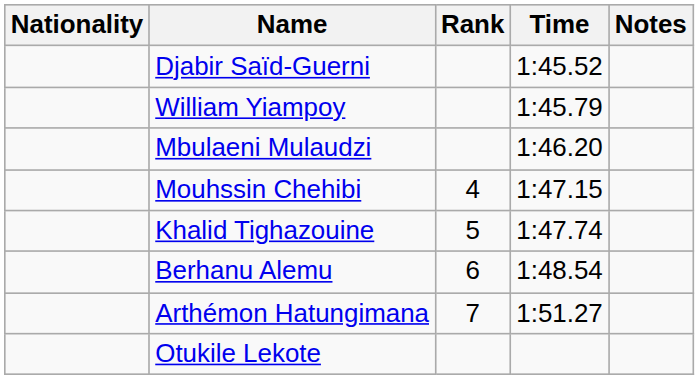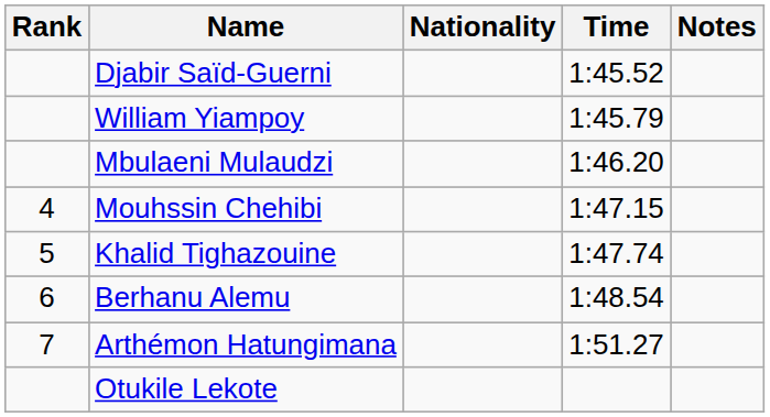columns swapped: Rank <-> Nationality
